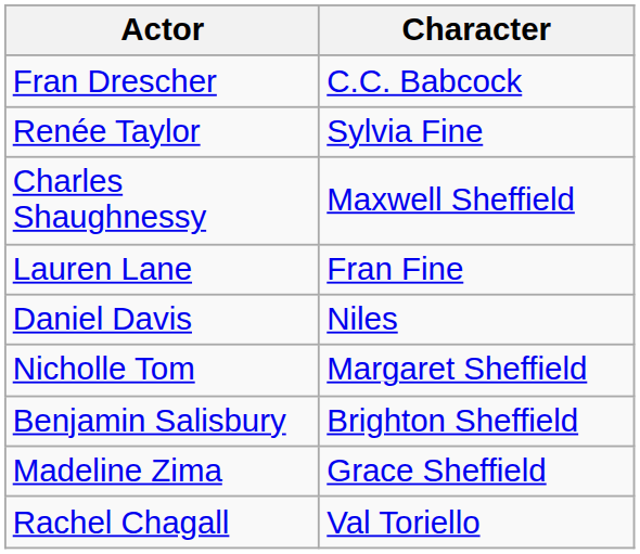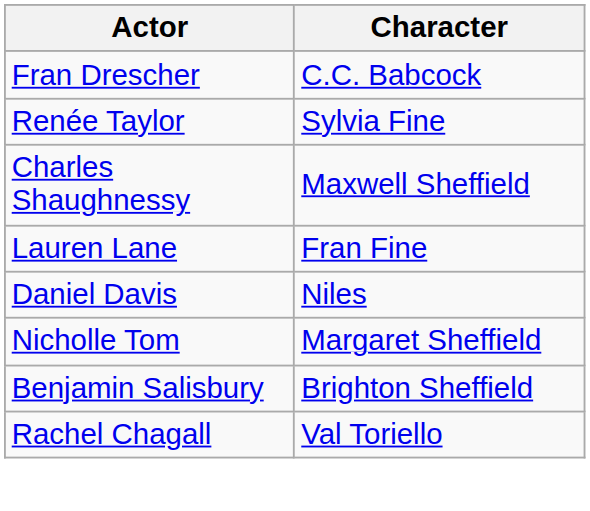- row: Madeline Zima | Grace Sheffield
